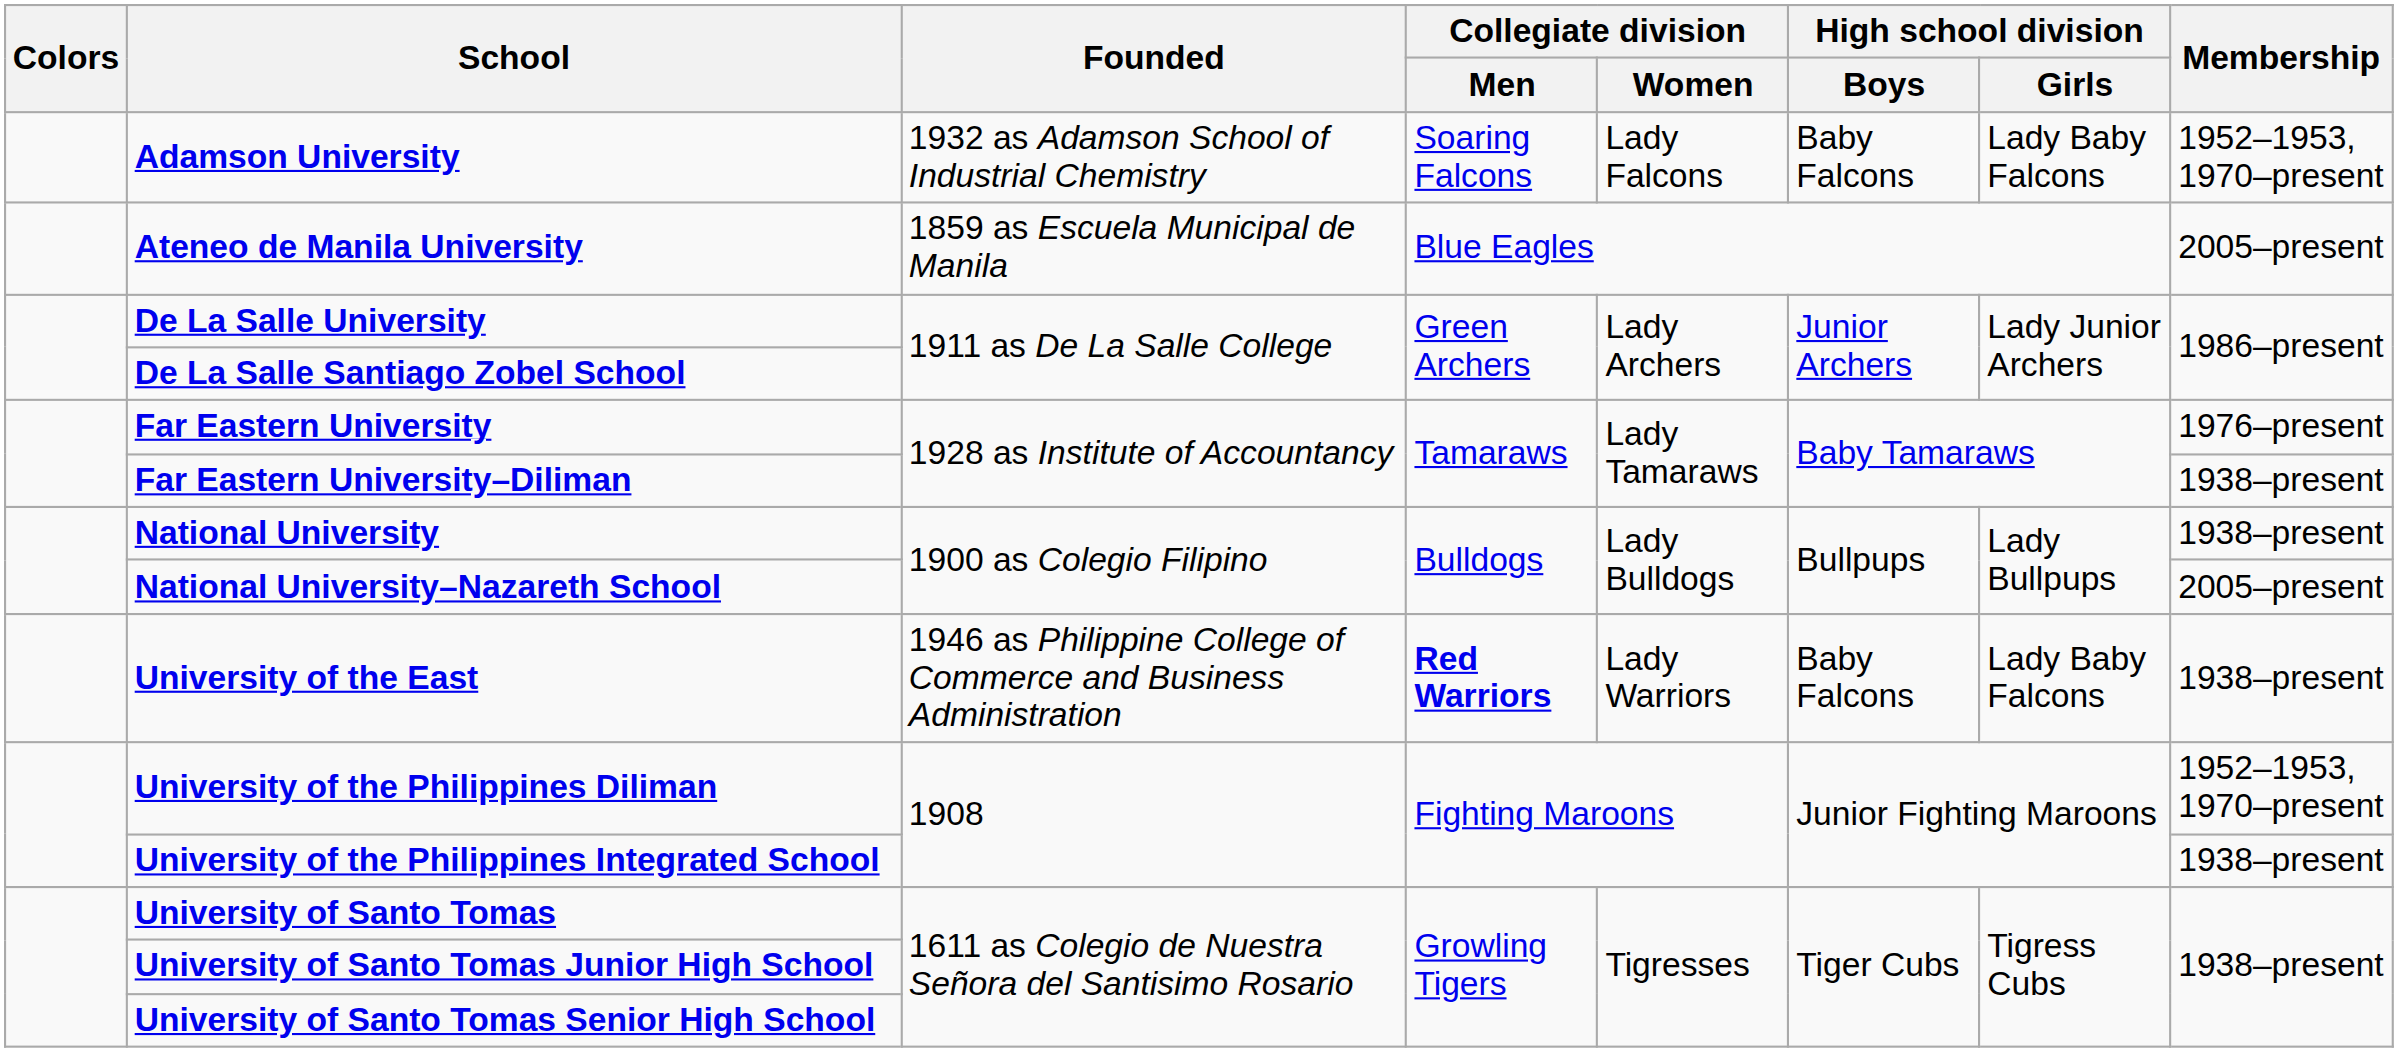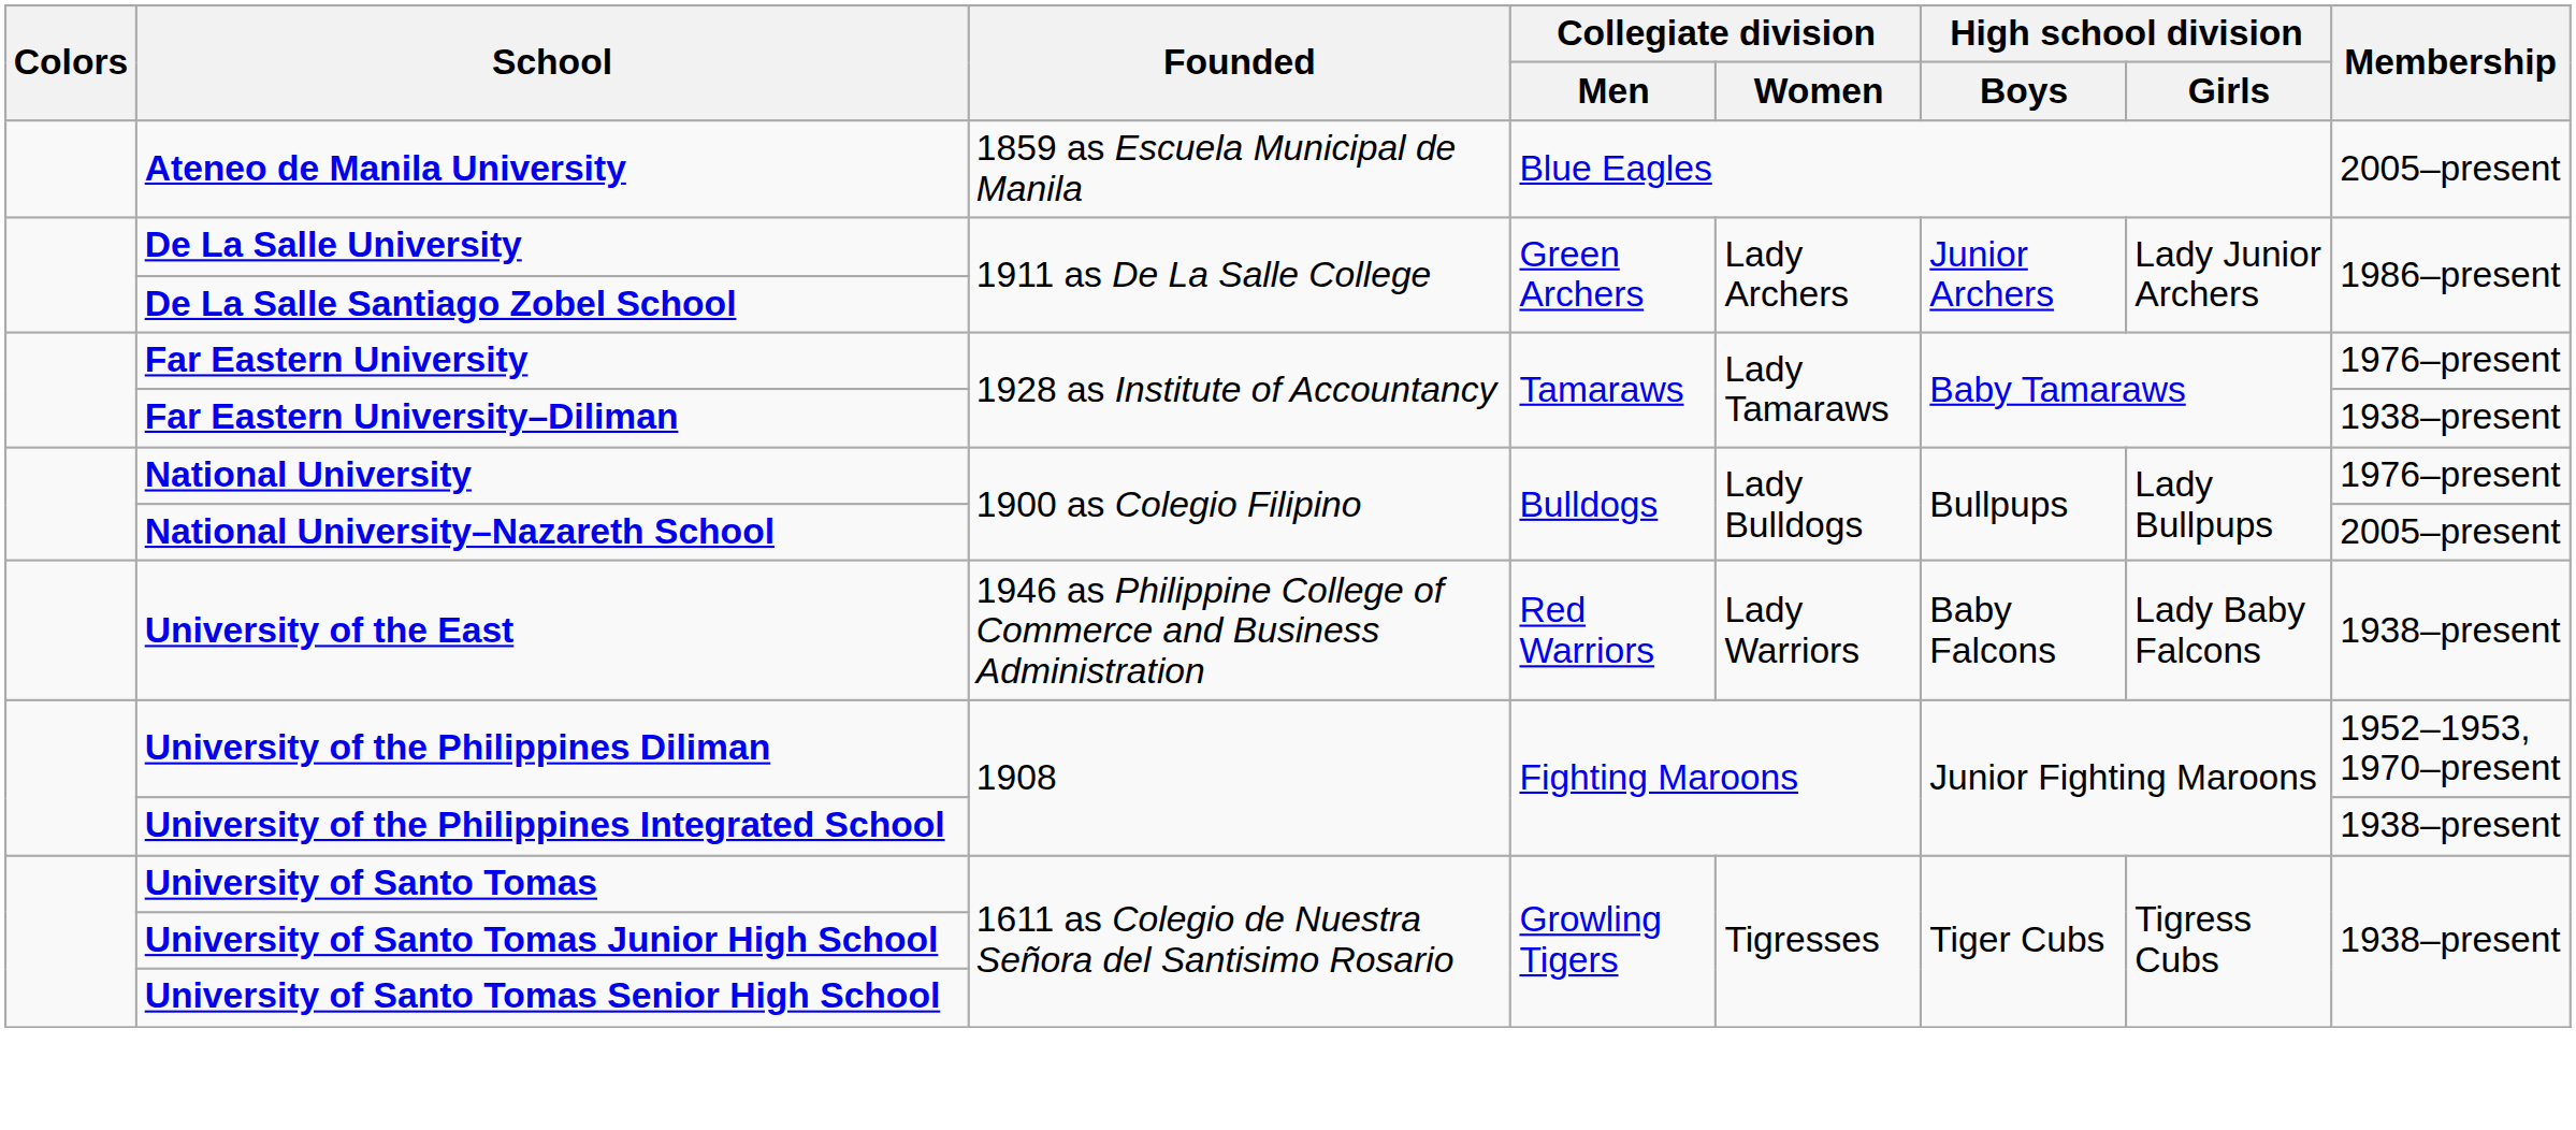- row: Adamson University | 1932 as Adamson School of Industrial Chemistry | Soaring Falcons | Lady Falcons | Baby Falcons | Lady Baby Falcons | 1952–1953, 1970–present
National University | Membership: 1938–present -> 1976–present
University of the East | Collegiate division / Men: bold -> normal
